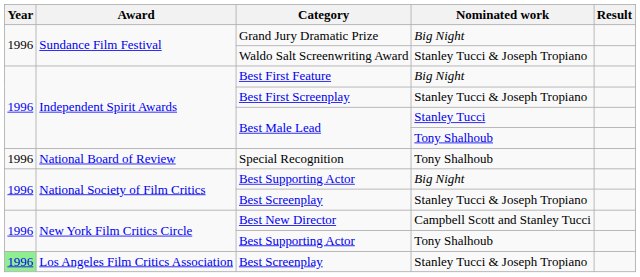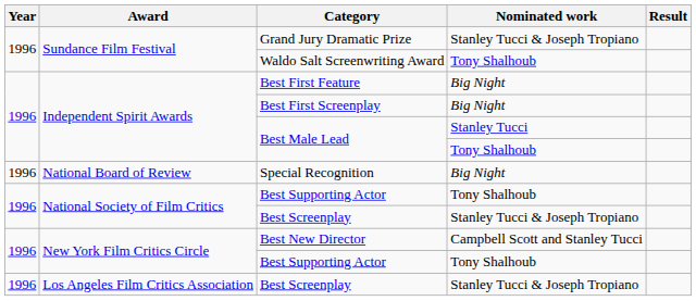Grand Jury Dramatic Prize | Nominated work: Big Night -> Stanley Tucci & Joseph Tropiano
Waldo Salt Screenwriting Award | Nominated work: Stanley Tucci & Joseph Tropiano -> Tony Shalhoub
Best First Screenplay | Nominated work: Stanley Tucci & Joseph Tropiano -> Big Night
Special Recognition | Nominated work: Tony Shalhoub -> Big Night
National Society of Film Critics / Best Supporting Actor | Nominated work: Big Night -> Tony Shalhoub
Los Angeles Film Critics Association / Best Screenplay | Year: lightgreen background -> no background
